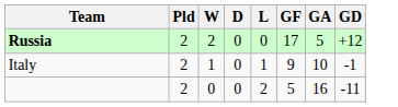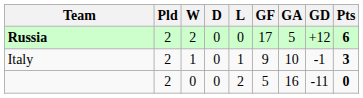+ column: Pts | 6 | 3 | 0
